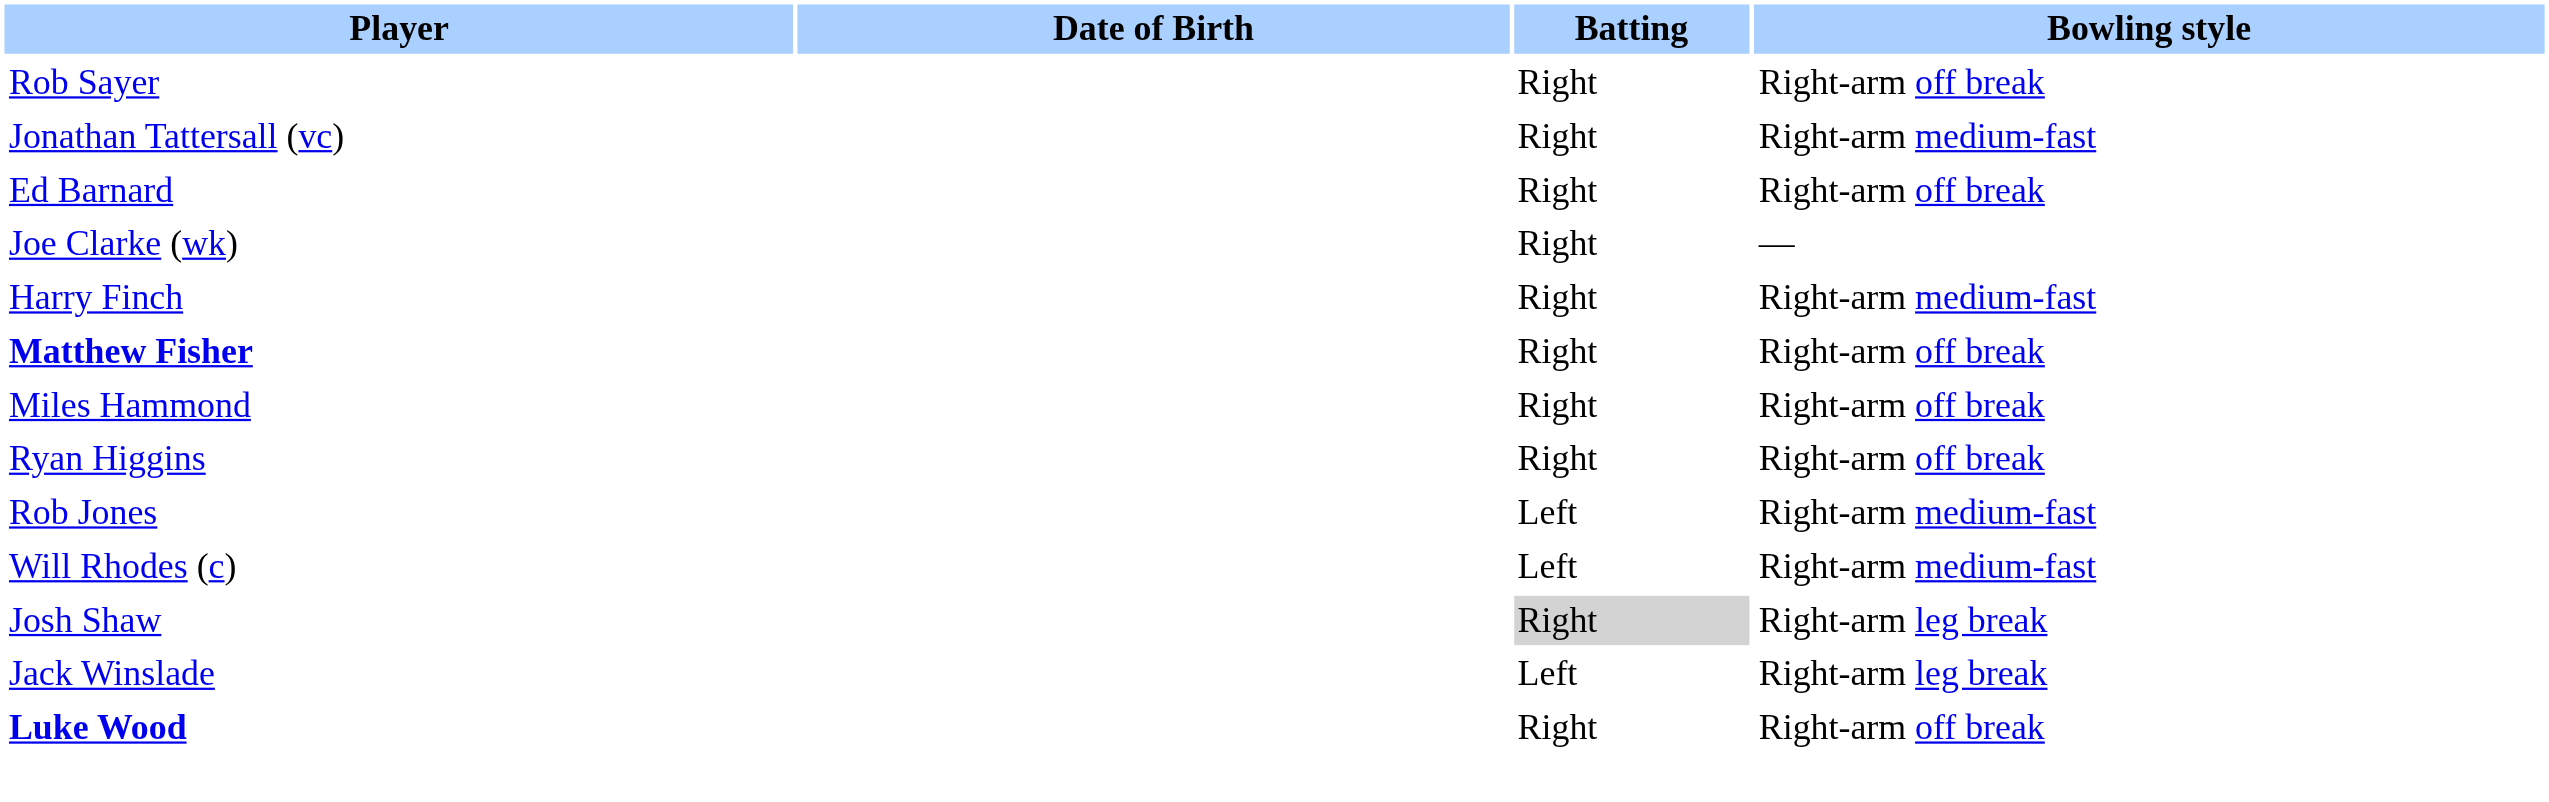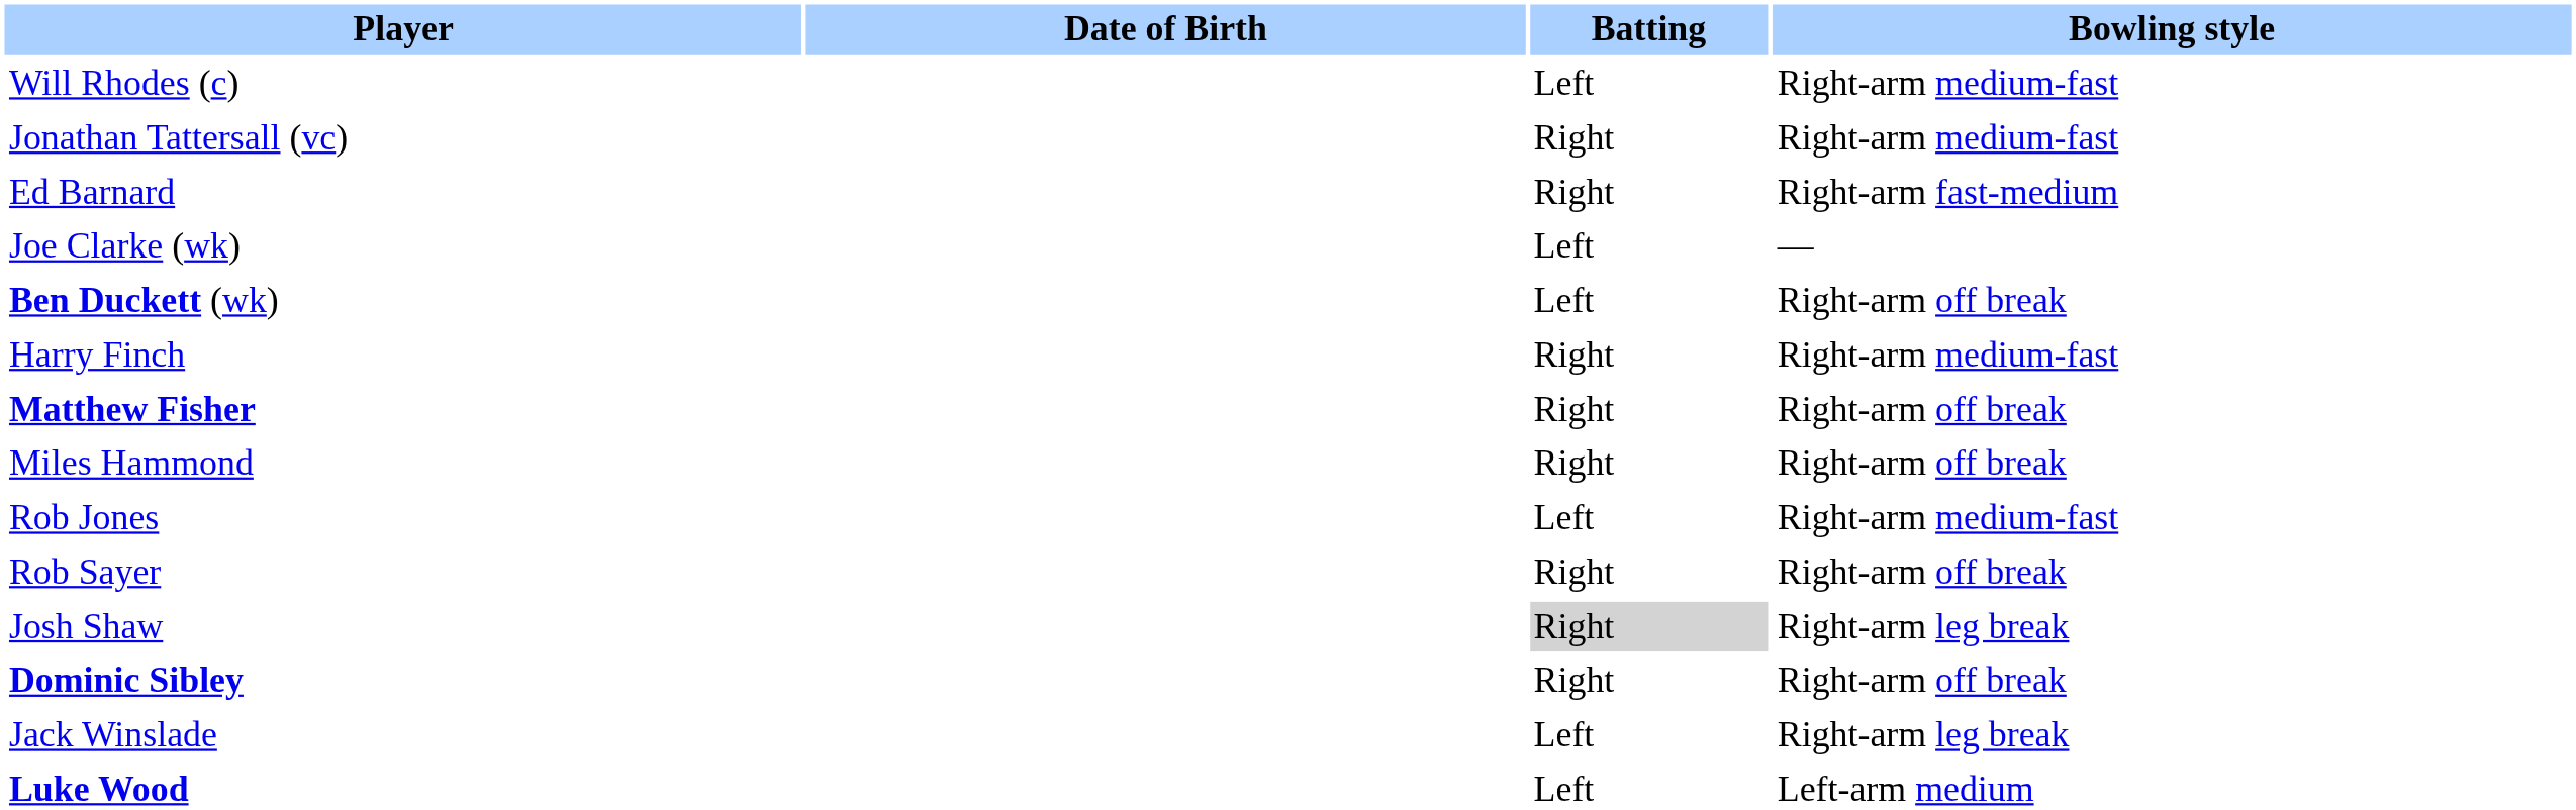rows swapped: Will Rhodes (c) <-> Rob Sayer
Ed Barnard | Bowling style: Right-arm off break -> Right-arm fast-medium
Joe Clarke (wk) | Batting: Right -> Left
+ row: Ben Duckett (wk) | Left | Right-arm off break
- row: Ryan Higgins | Right | Right-arm off break
+ row: Dominic Sibley | Right | Right-arm off break
Luke Wood | Batting: Right -> Left
Luke Wood | Bowling style: Right-arm off break -> Left-arm medium
